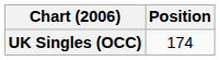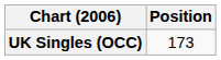UK Singles (OCC) | Position: 174 -> 173
